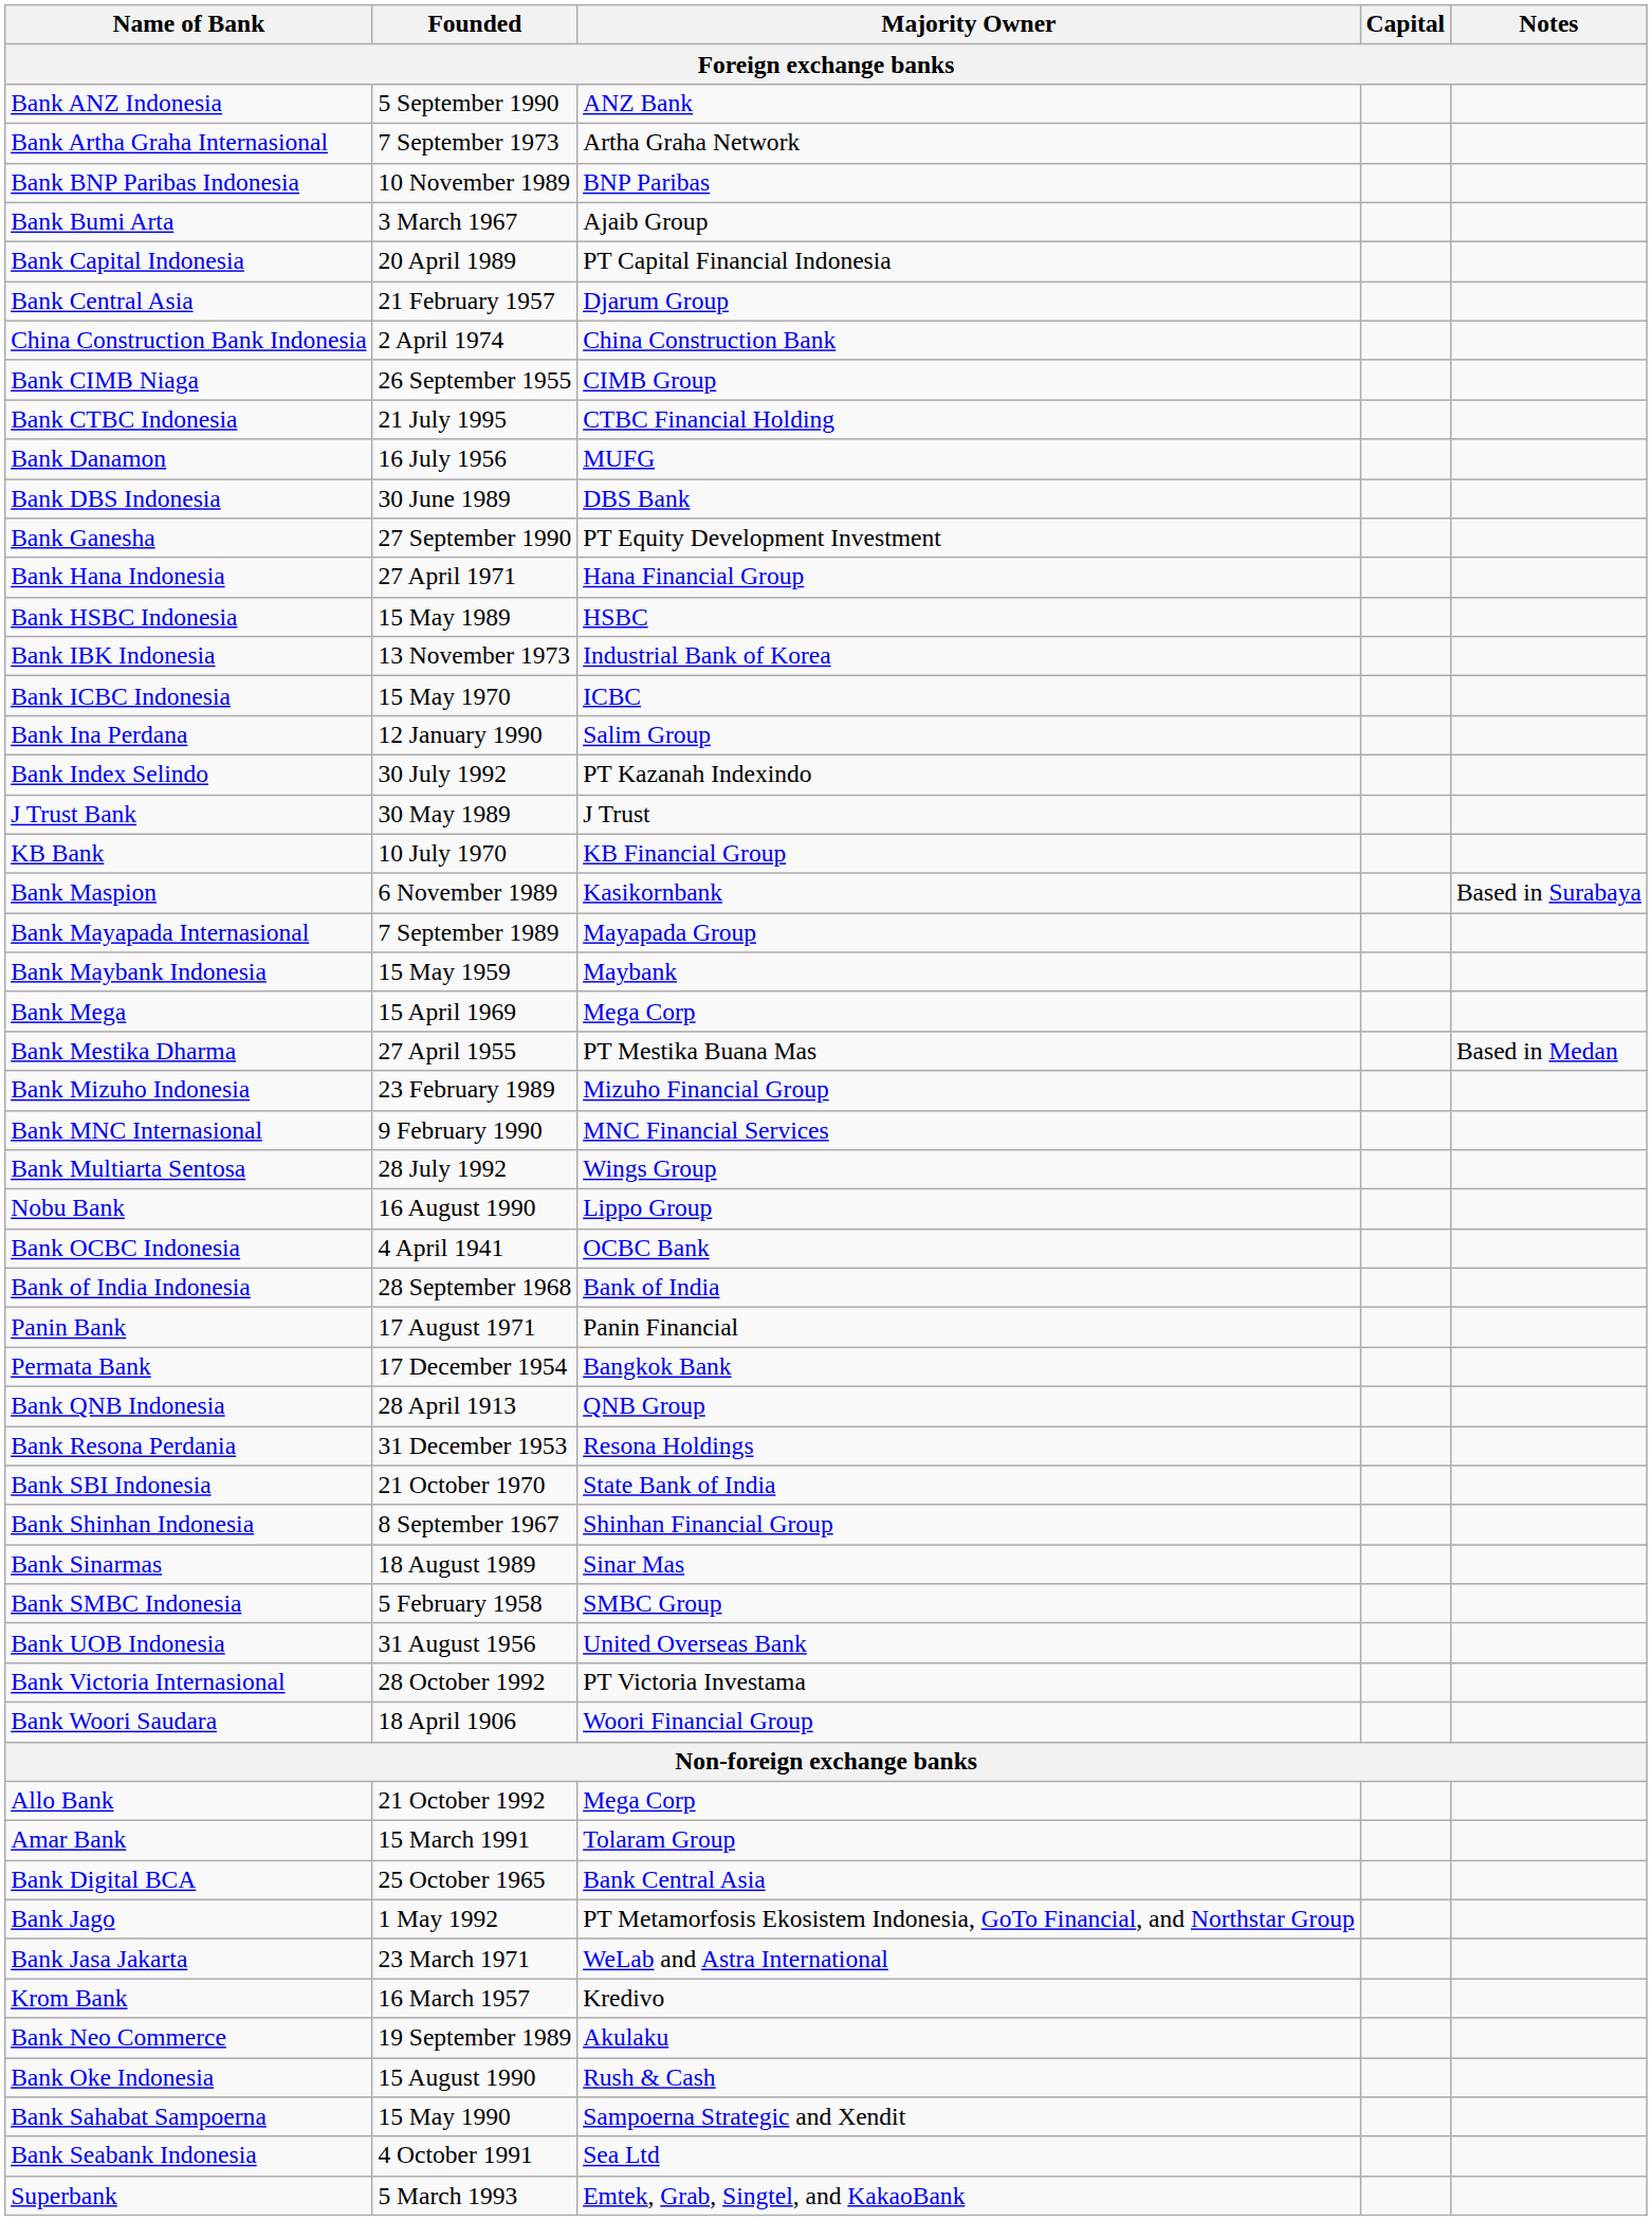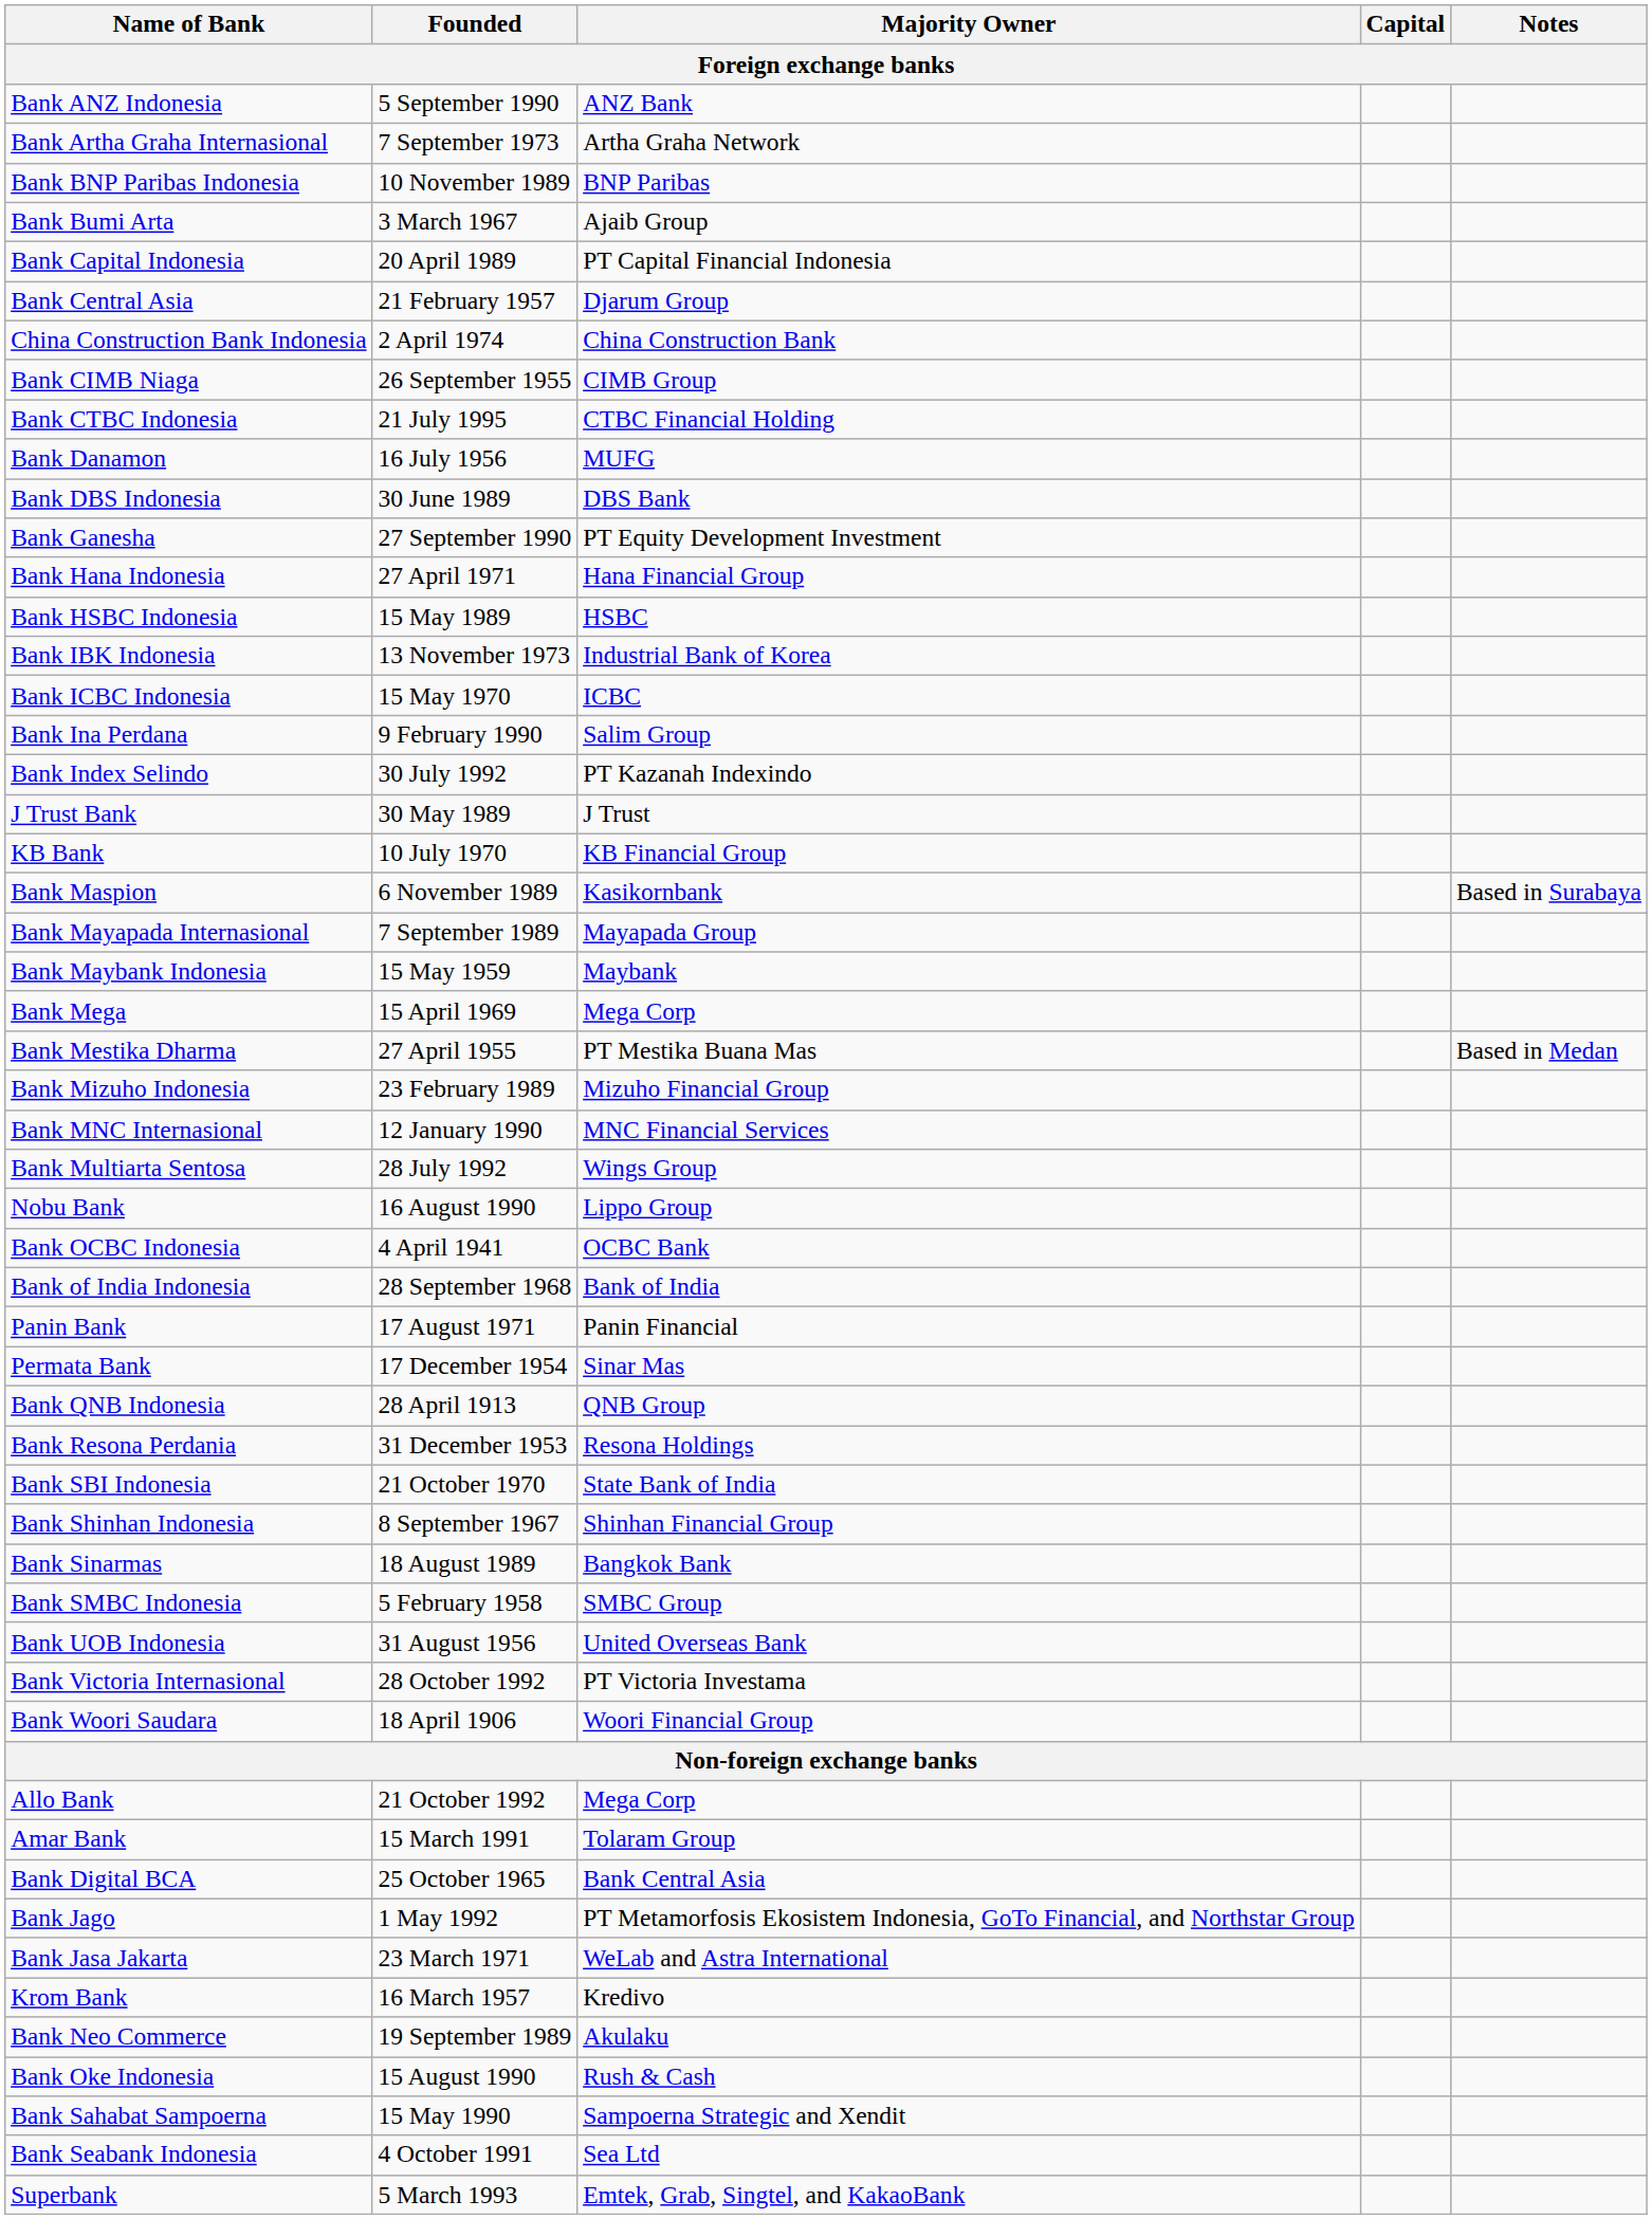Bank Ina Perdana | Founded: 12 January 1990 -> 9 February 1990
Bank MNC Internasional | Founded: 9 February 1990 -> 12 January 1990
Permata Bank | Majority Owner: Bangkok Bank -> Sinar Mas
Bank Sinarmas | Majority Owner: Sinar Mas -> Bangkok Bank
